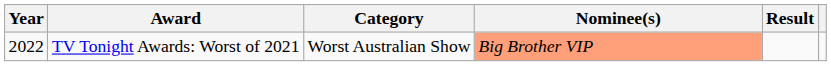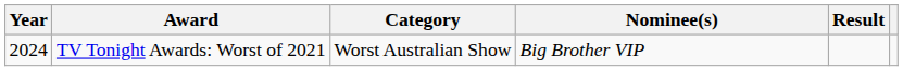TV Tonight Awards: Worst of 2021 | Year: 2022 -> 2024
TV Tonight Awards: Worst of 2021 | Nominee(s): lightsalmon background -> no background
